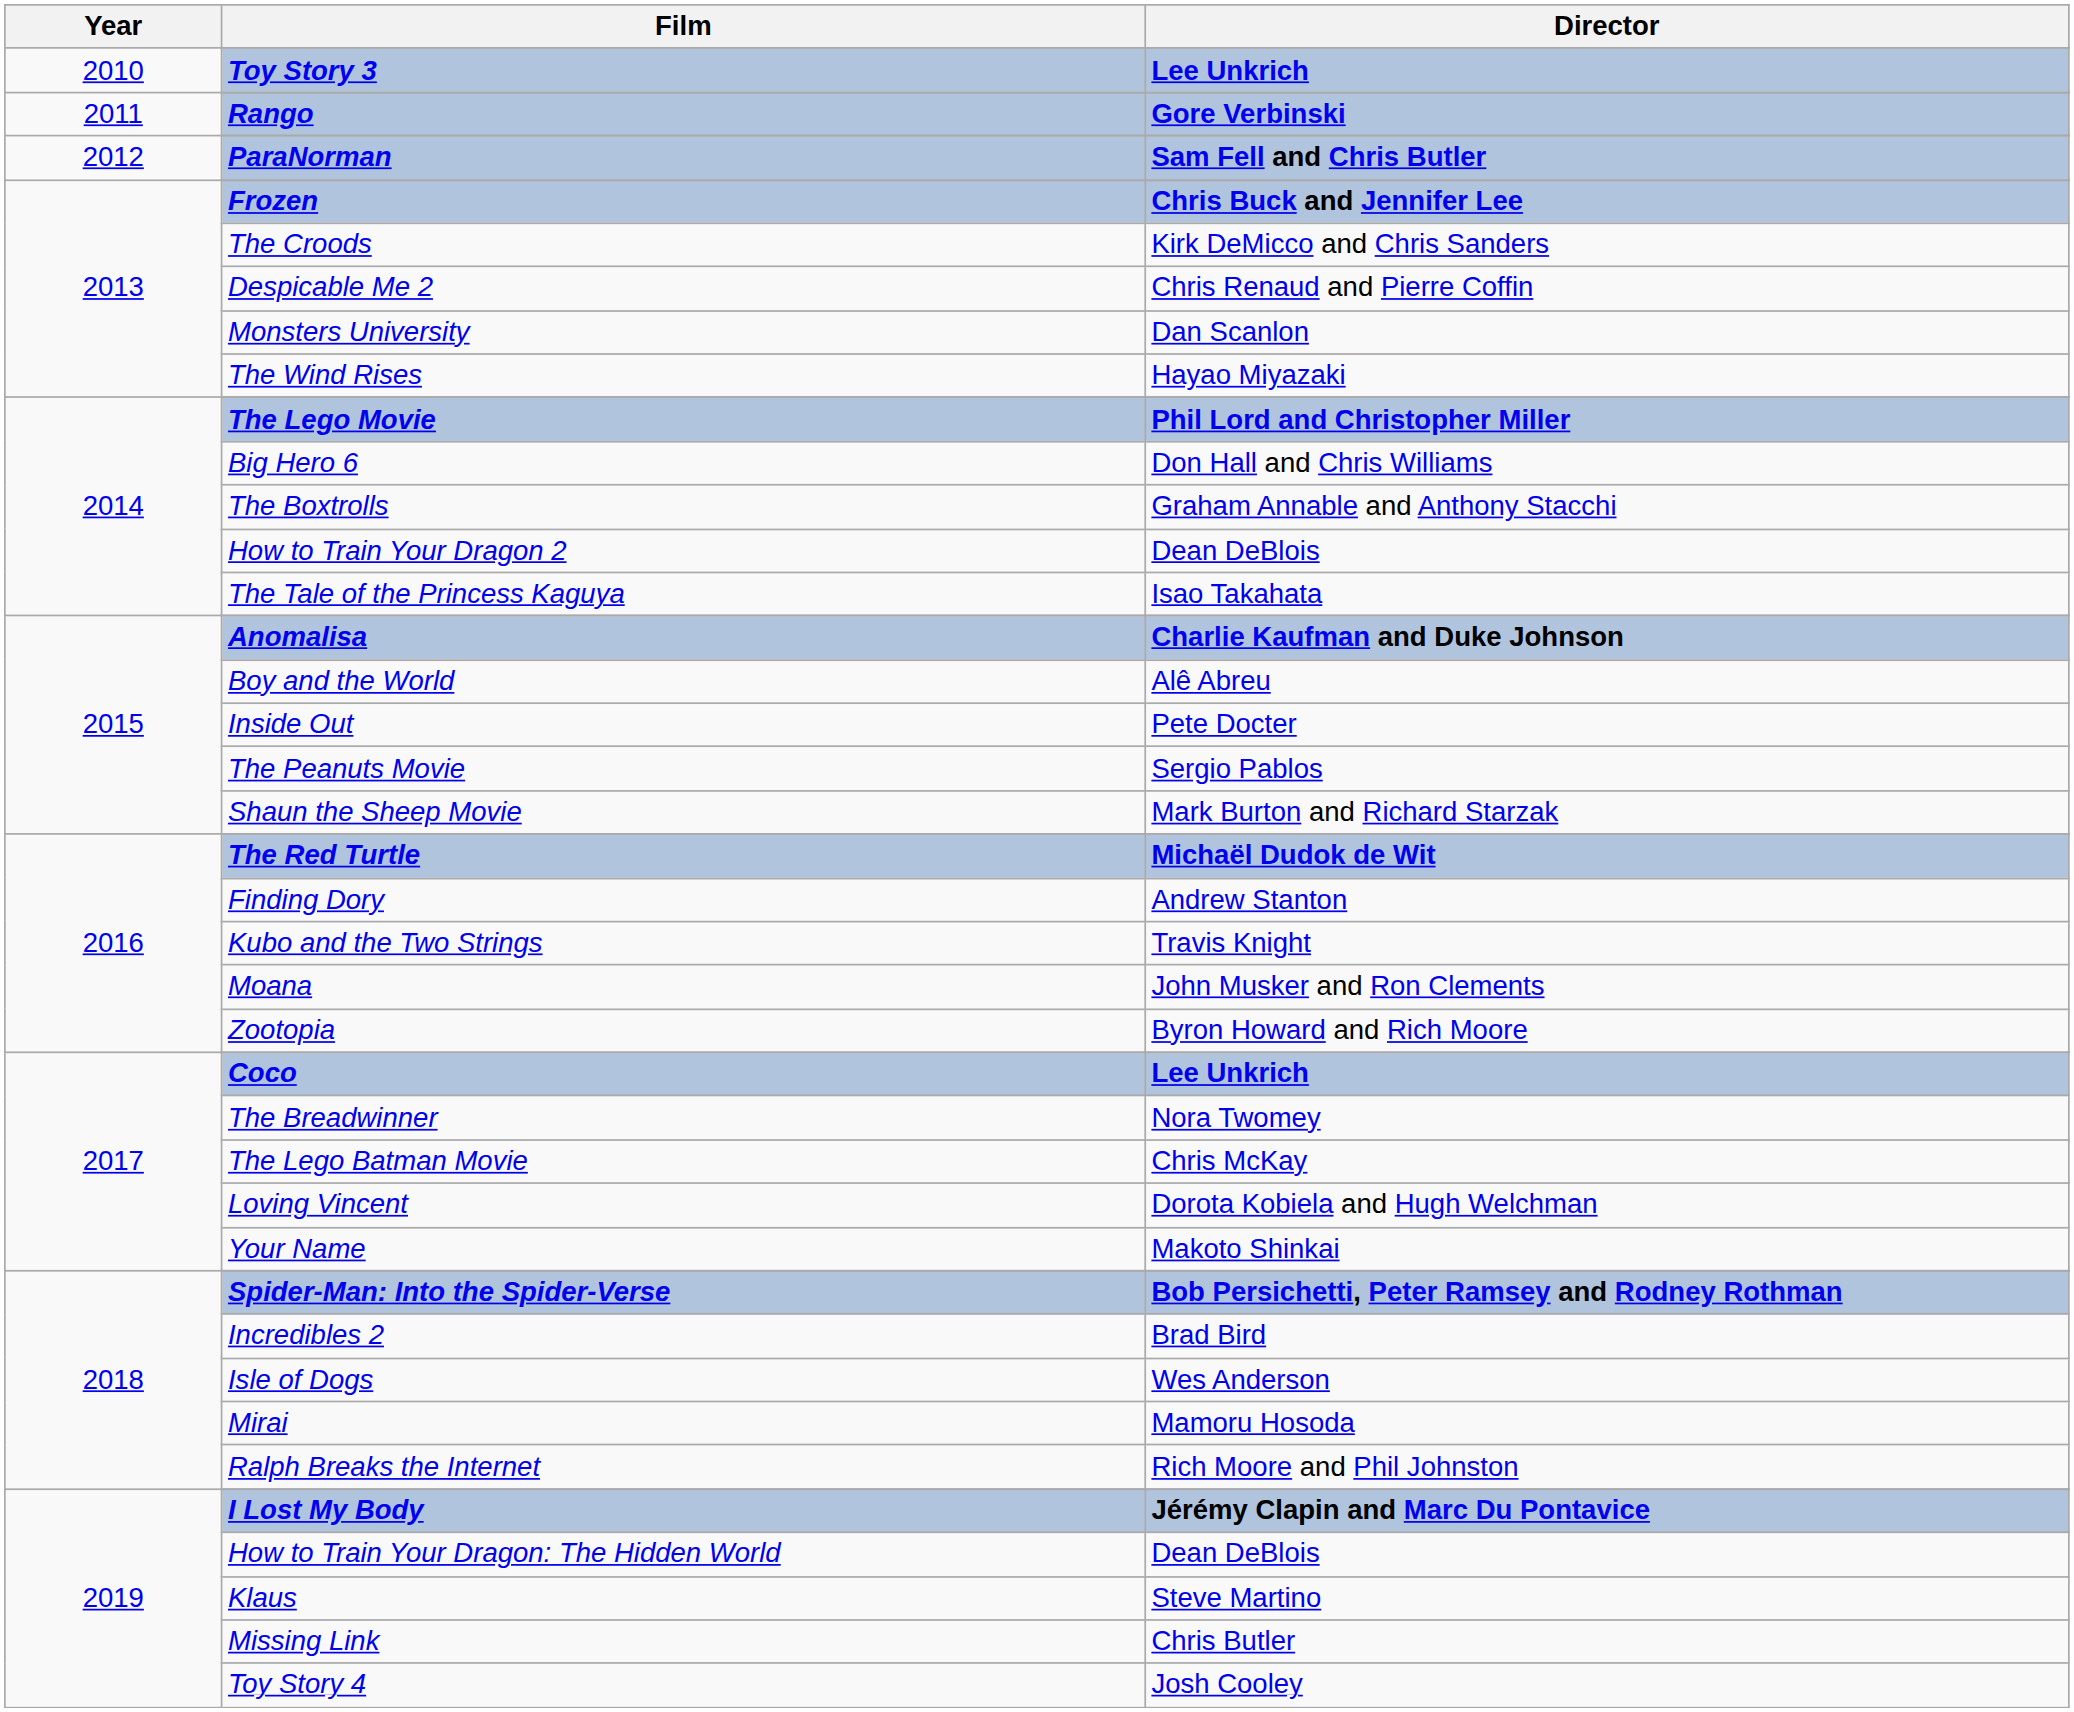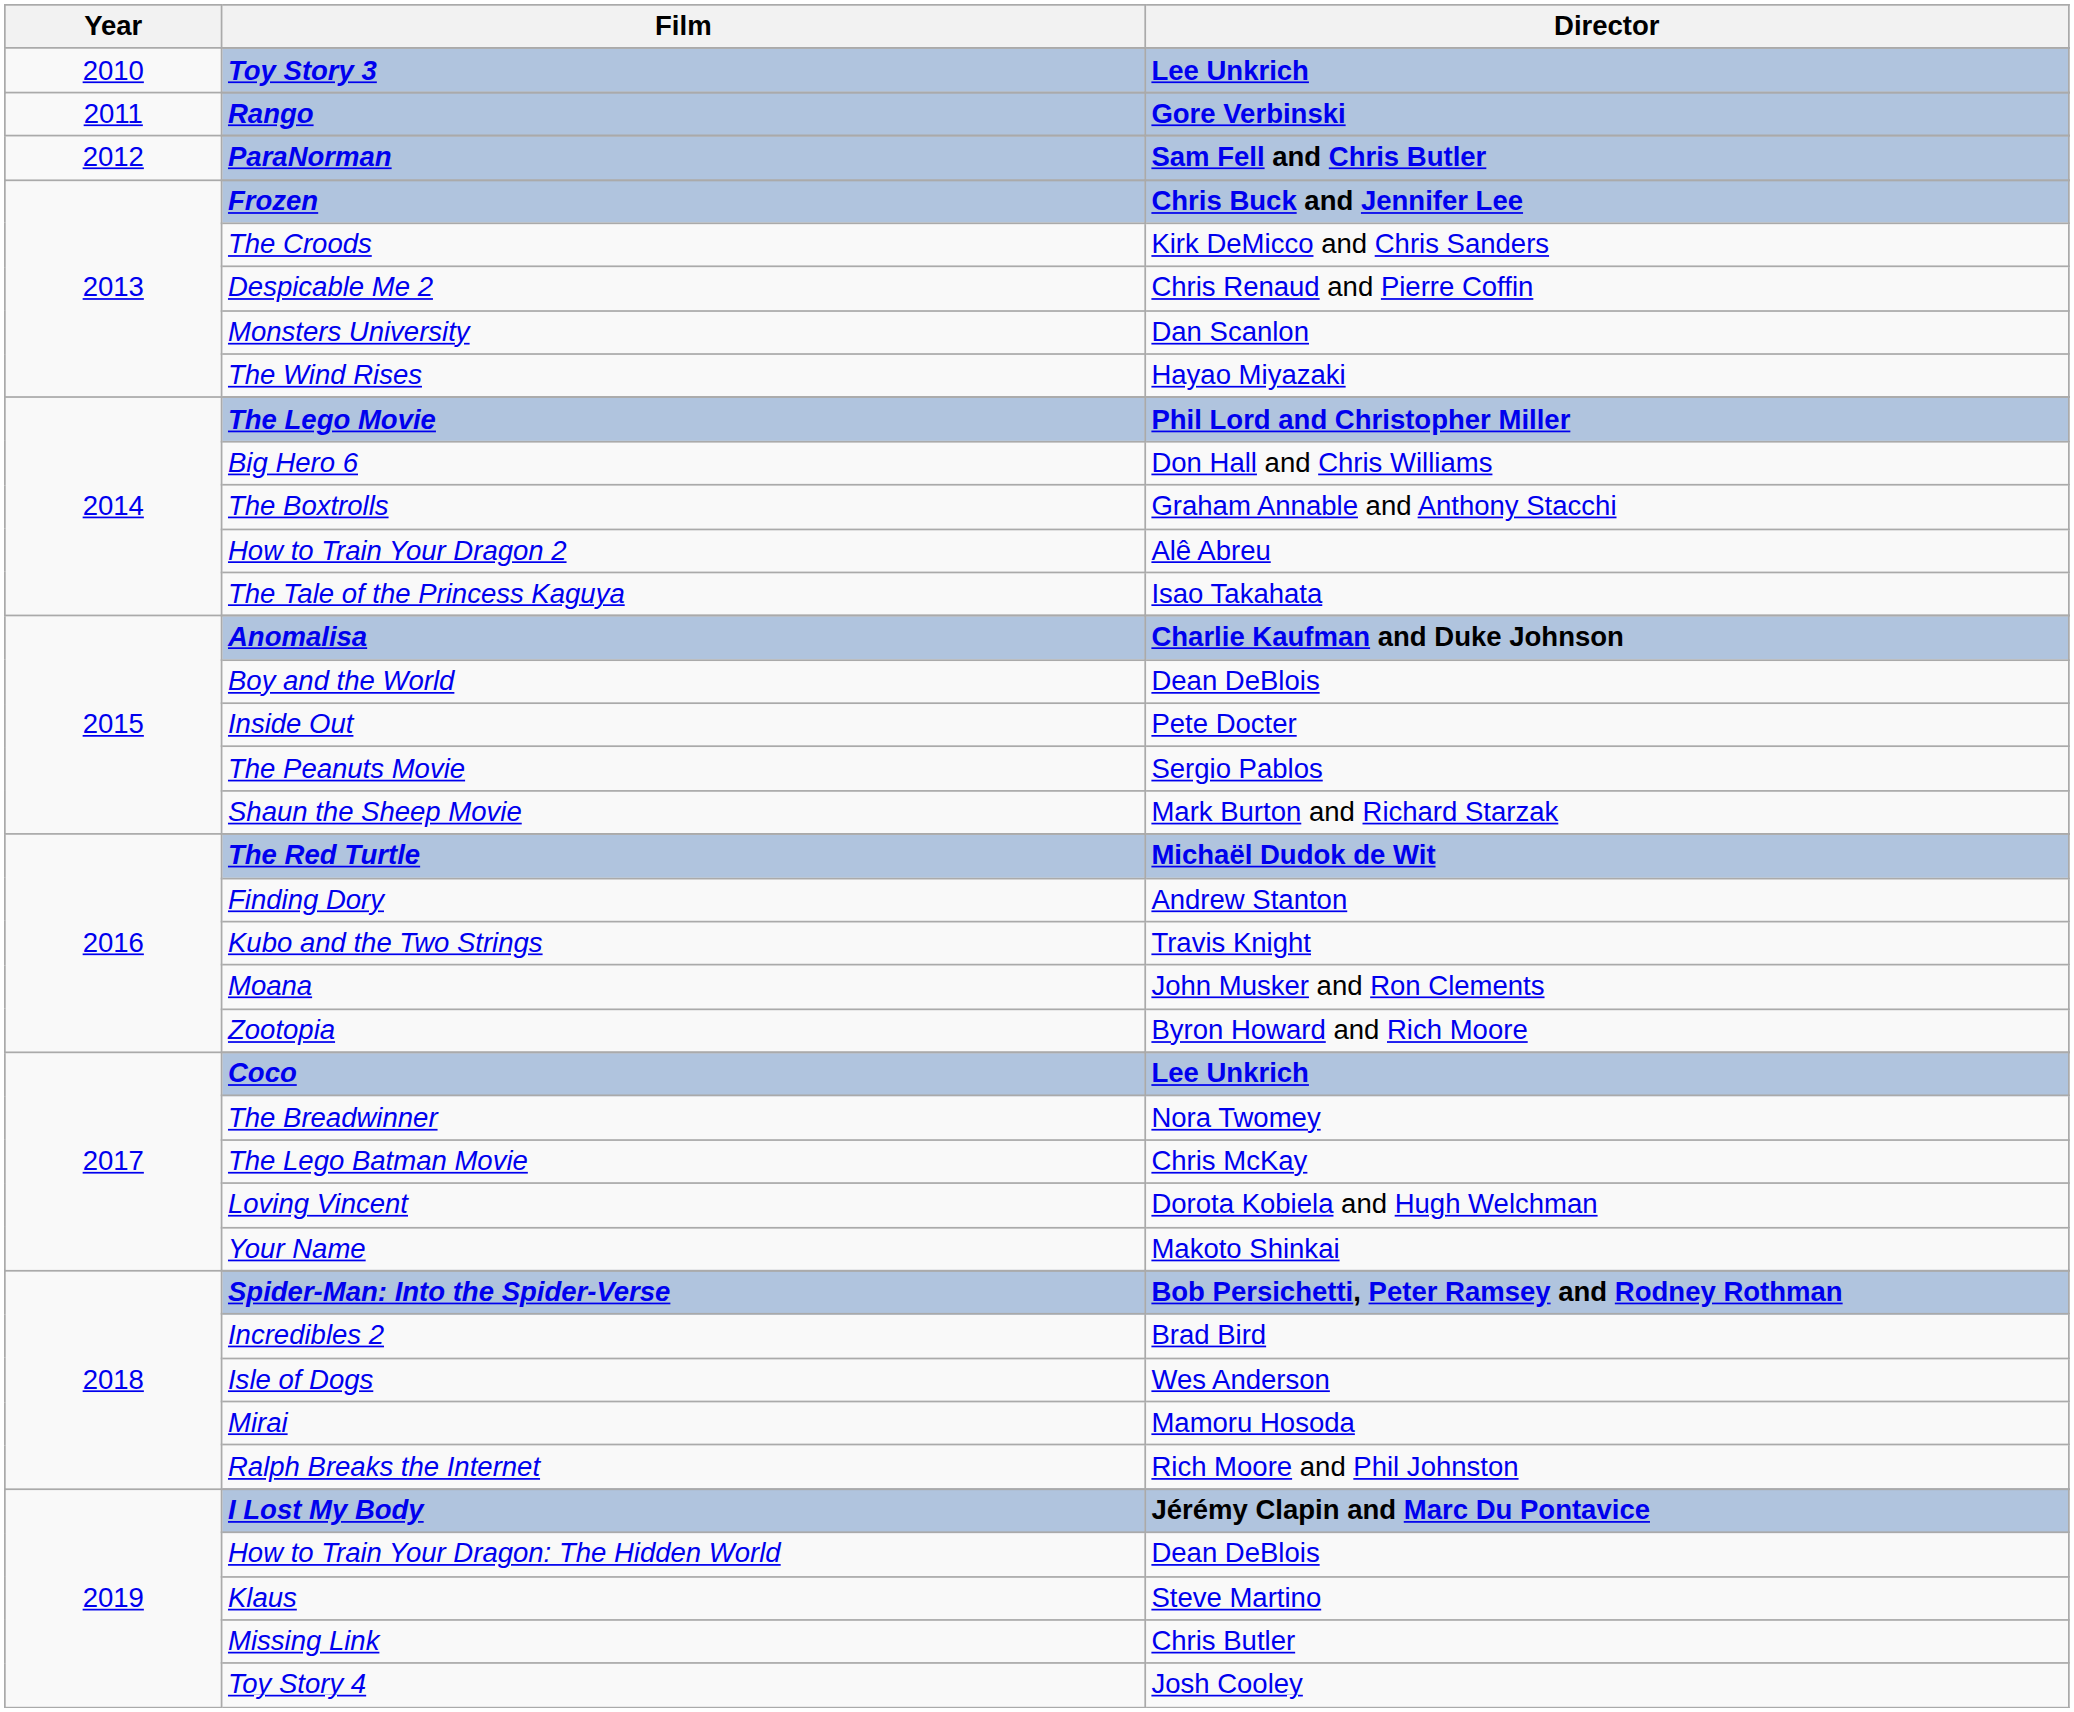How to Train Your Dragon 2 | Director: Dean DeBlois -> Alê Abreu
Boy and the World | Director: Alê Abreu -> Dean DeBlois
